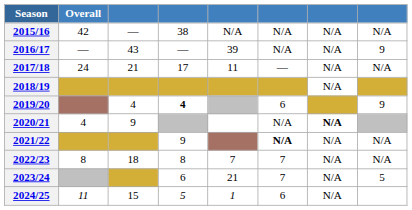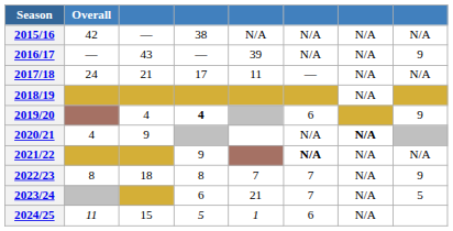2022/23 | column 8: N/A -> 9
